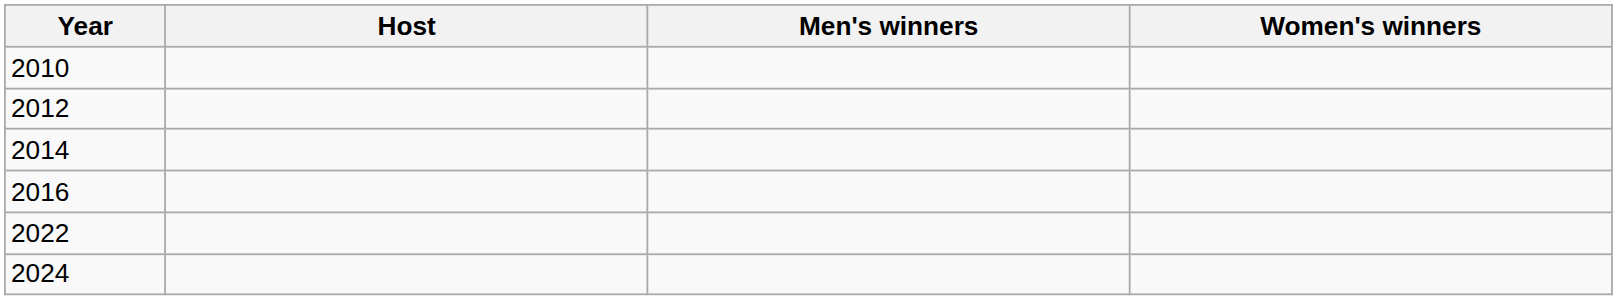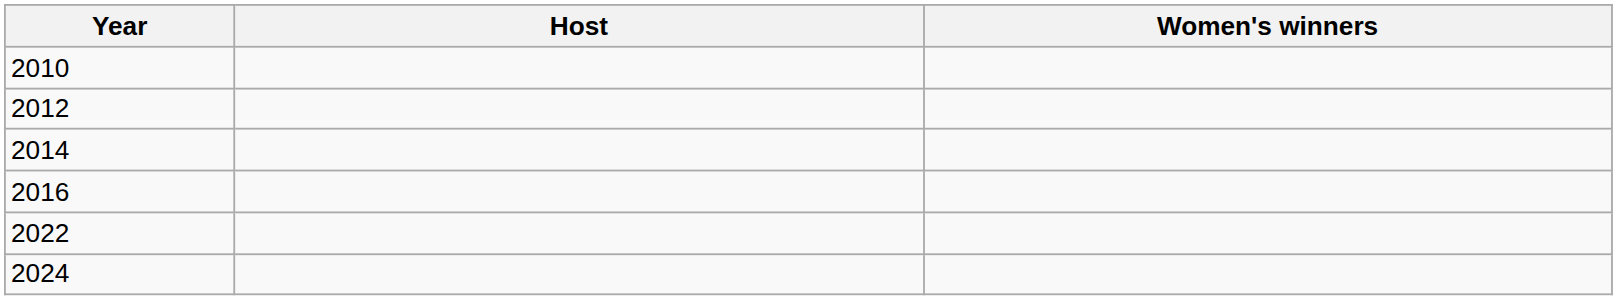- column: Men's winners
